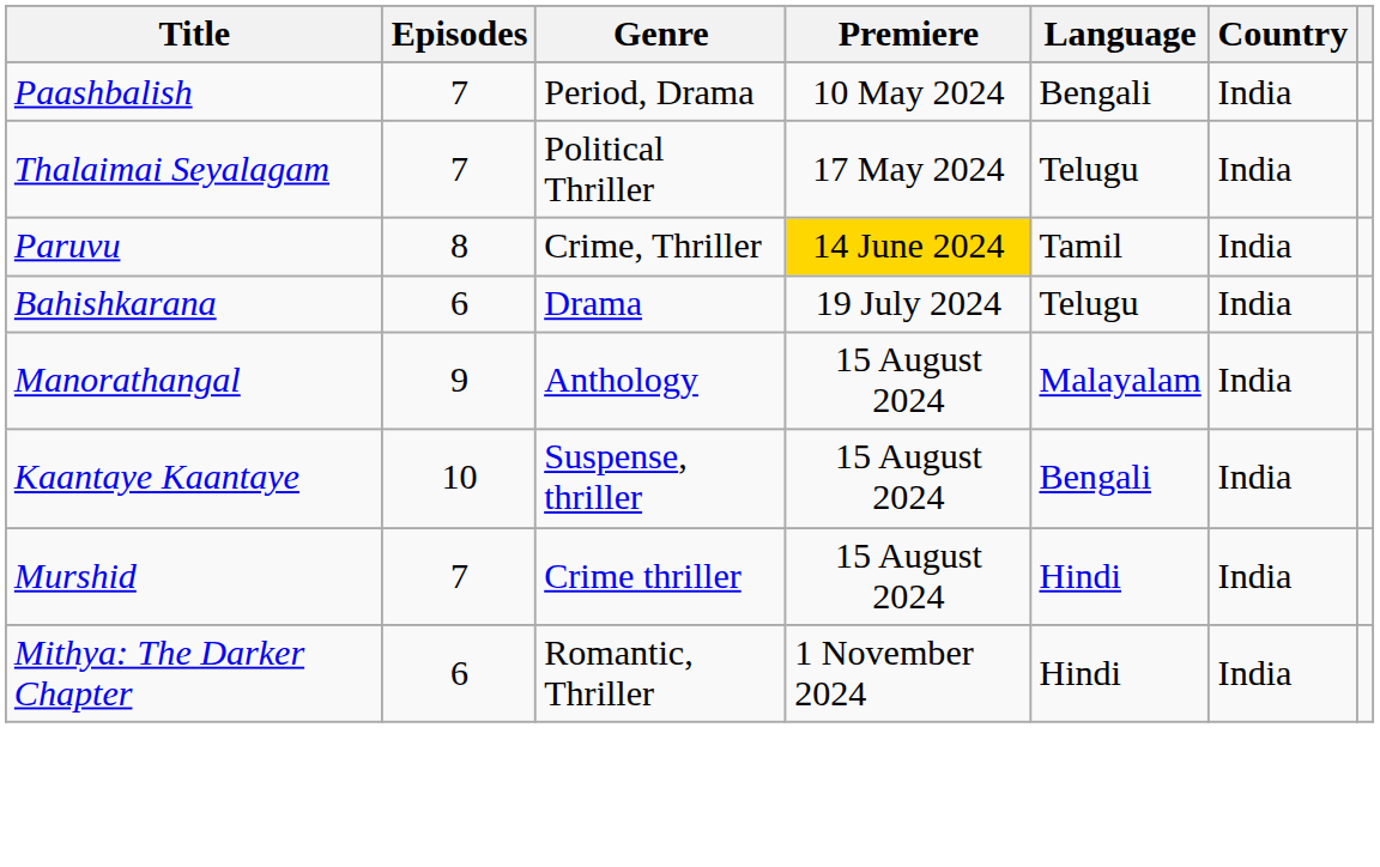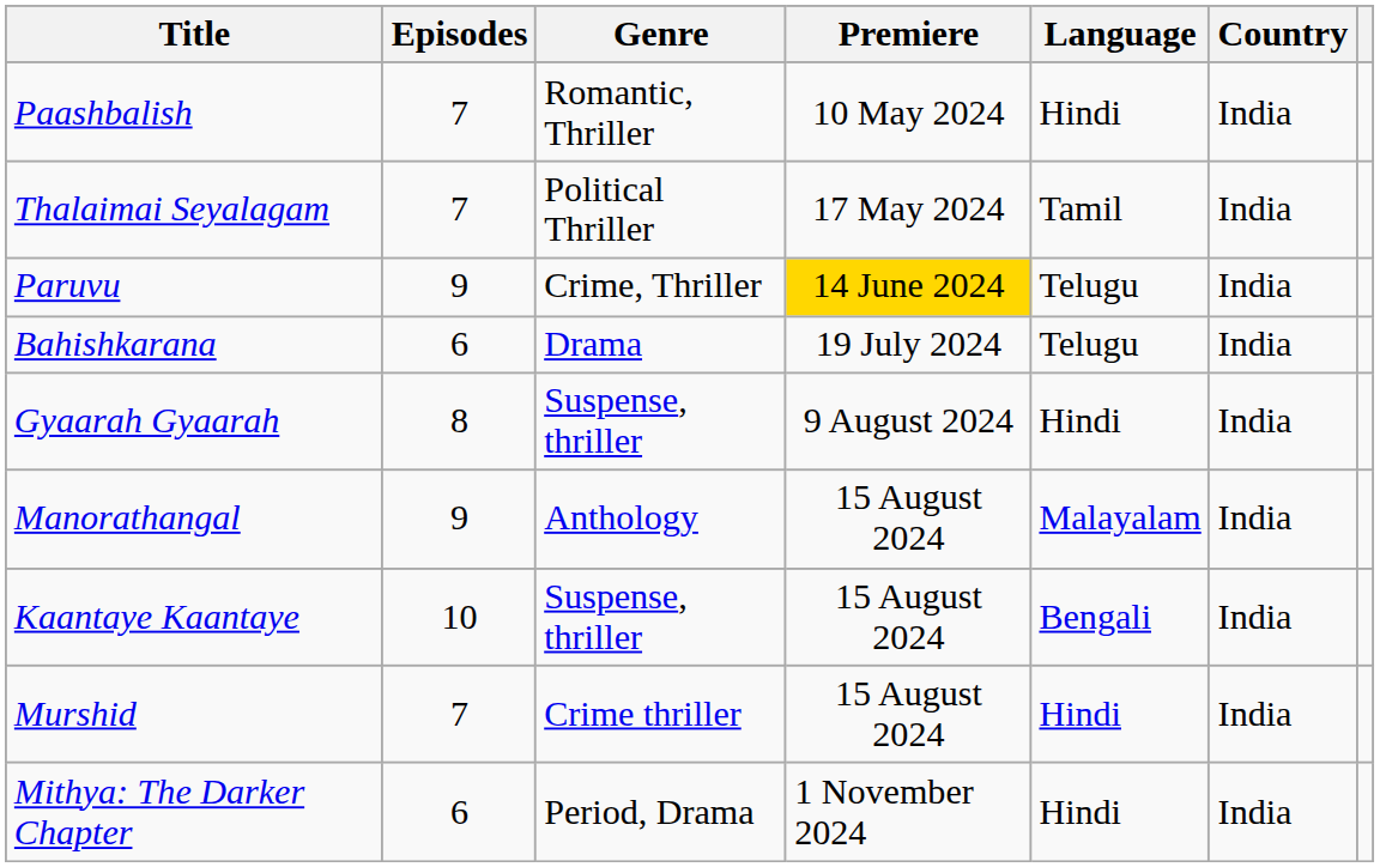Paashbalish | Genre: Period, Drama -> Romantic, Thriller
Paashbalish | Language: Bengali -> Hindi
Thalaimai Seyalagam | Language: Telugu -> Tamil
Paruvu | Episodes: 8 -> 9
Paruvu | Language: Tamil -> Telugu
+ row: Gyaarah Gyaarah | 8 | Suspense, thriller | 9 August 2024 | Hindi | India
Mithya: The Darker Chapter | Genre: Romantic, Thriller -> Period, Drama
